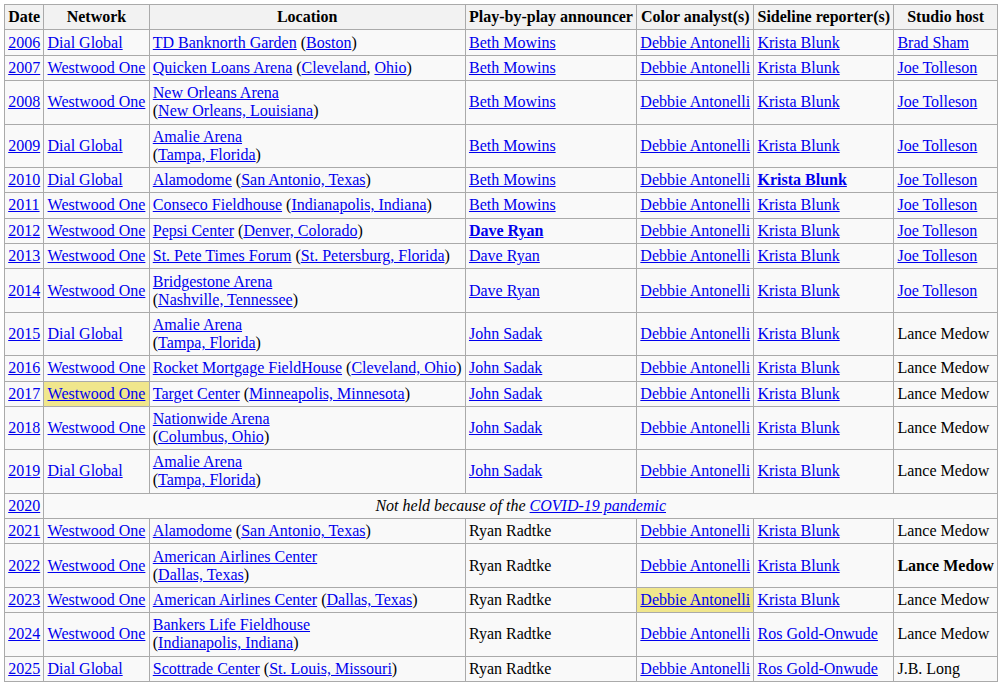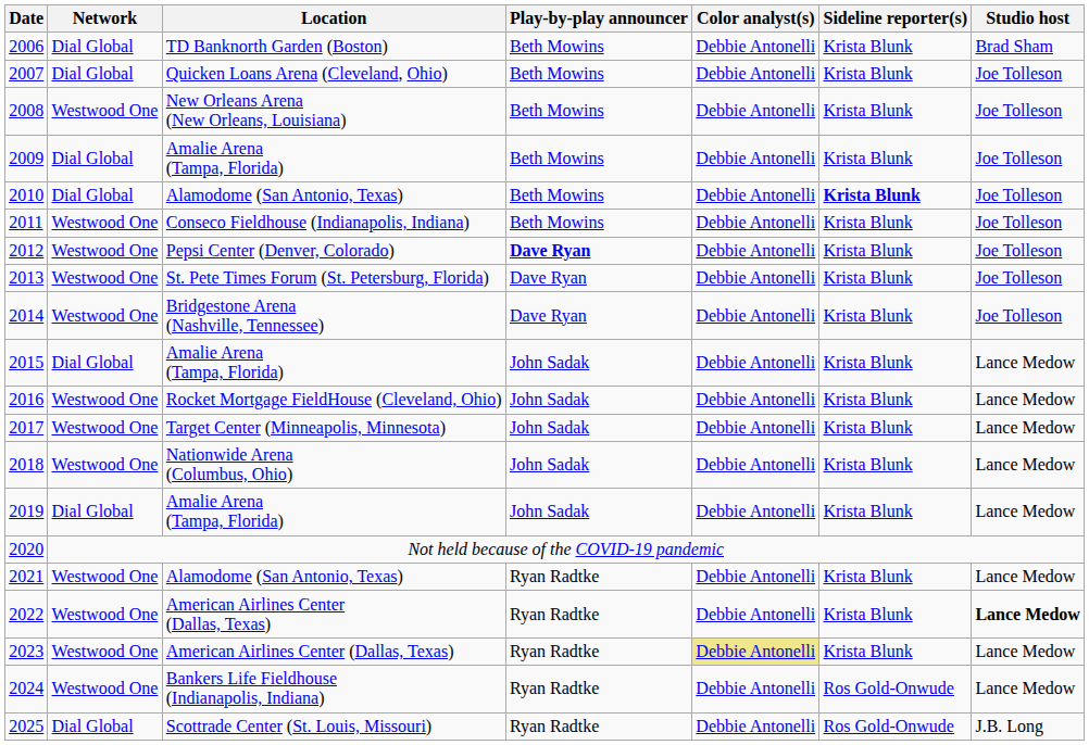2007 | Network: Westwood One -> Dial Global
2017 | Network: khaki background -> no background
